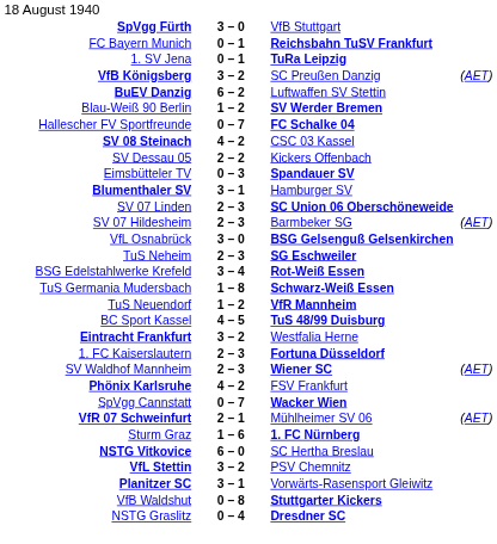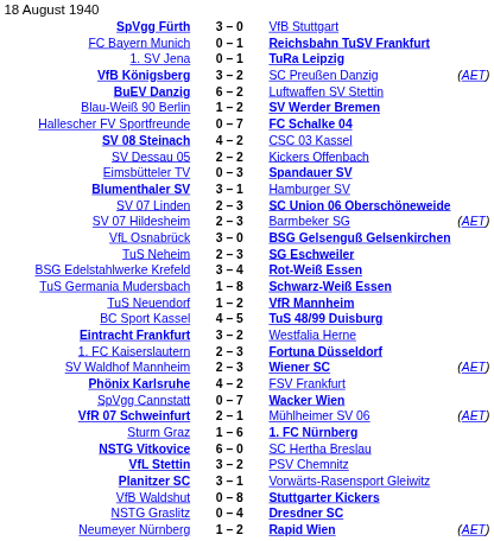+ row: Neumeyer Nürnberg | 1 – 2 | Rapid Wien | (AET)
